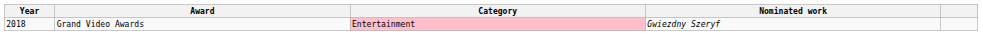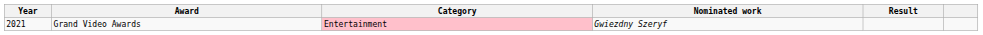+ column: Result
Grand Video Awards | Year: 2018 -> 2021
